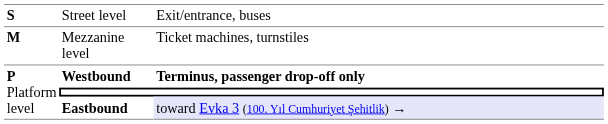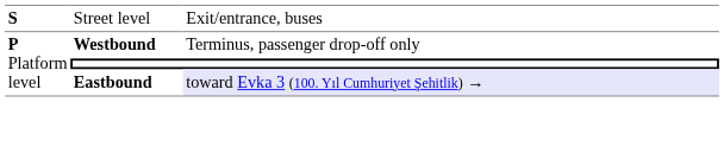- row: M | Mezzanine level | Ticket machines, turnstiles
Westbound | column 3: bold -> normal
